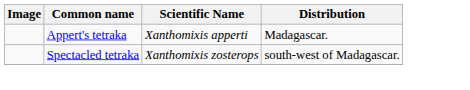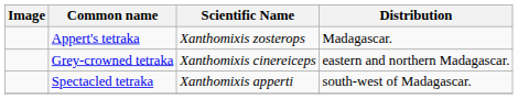Appert's tetraka | Scientific Name: Xanthomixis apperti -> Xanthomixis zosterops
+ row: Grey-crowned tetraka | Xanthomixis cinereiceps | eastern and northern Madagascar.
Spectacled tetraka | Scientific Name: Xanthomixis zosterops -> Xanthomixis apperti
